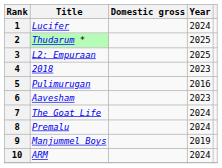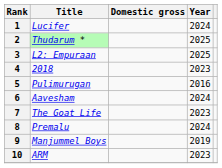6 | Year: 2023 -> 2024
7 | Year: 2024 -> 2023
10 | Year: 2024 -> 2023
